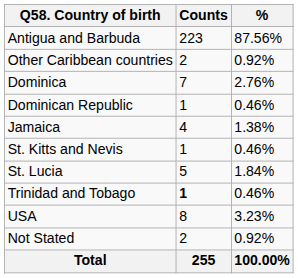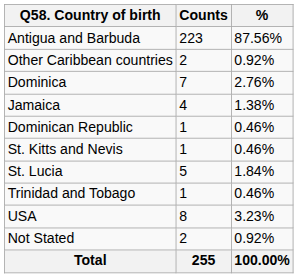rows swapped: Dominican Republic <-> Jamaica
Trinidad and Tobago | Counts: bold -> normal
